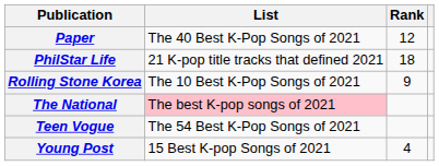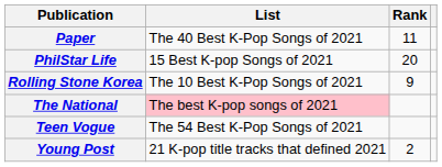Paper | Rank: 12 -> 11
PhilStar Life | List: 21 K-pop title tracks that defined 2021 -> 15 Best K-pop Songs of 2021
PhilStar Life | Rank: 18 -> 20
Young Post | List: 15 Best K-pop Songs of 2021 -> 21 K-pop title tracks that defined 2021
Young Post | Rank: 4 -> 2
